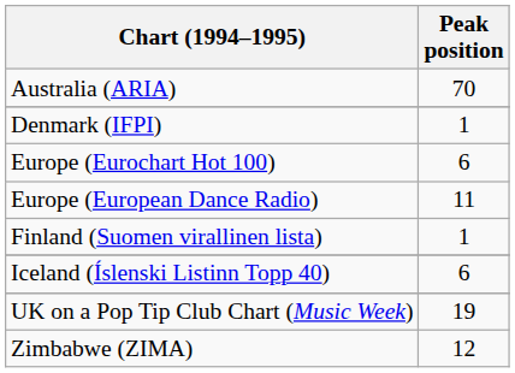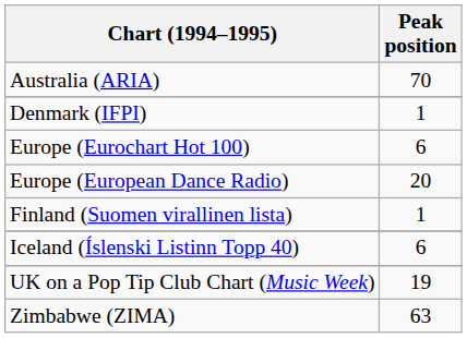Europe (European Dance Radio) | Peak position: 11 -> 20
Zimbabwe (ZIMA) | Peak position: 12 -> 63
